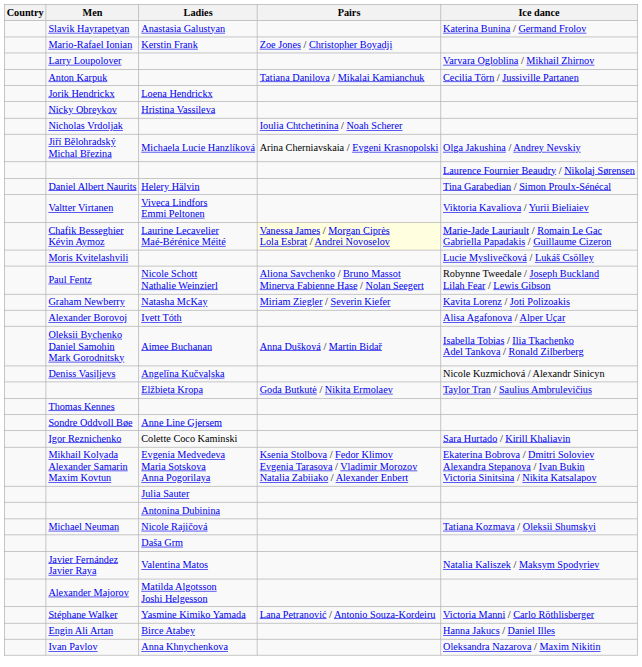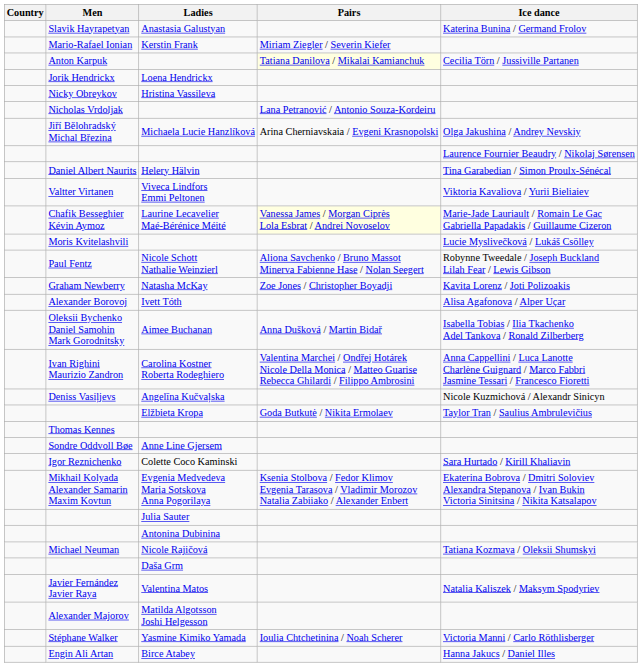Mario-Rafael Ionian | Pairs: Zoe Jones / Christopher Boyadji -> Miriam Ziegler / Severin Kiefer
- row: Larry Loupolover | Varvara Ogloblina / Mikhail Zhirnov
Anton Karpuk | Pairs: no background -> lightyellow background
Nicholas Vrdoljak | Pairs: Ioulia Chtchetinina / Noah Scherer -> Lana Petranović / Antonio Souza-Kordeiru
Graham Newberry | Pairs: Miriam Ziegler / Severin Kiefer -> Zoe Jones / Christopher Boyadji
+ row: Ivan Righini Maurizio Zandron | Carolina Kostner Roberta Rodeghiero | Valentina Marchei / Ondřej Hotárek Nicole Della Monica / Matteo Guarise Rebecca Ghilardi / Filippo Ambrosini | Anna Cappellini / Luca Lanotte Charlène Guignard / Marco Fabbri Jasmine Tessari / Francesco Fioretti
Stéphane Walker | Pairs: Lana Petranović / Antonio Souza-Kordeiru -> Ioulia Chtchetinina / Noah Scherer
- row: Ivan Pavlov | Anna Khnychenkova | Oleksandra Nazarova / Maxim Nikitin
